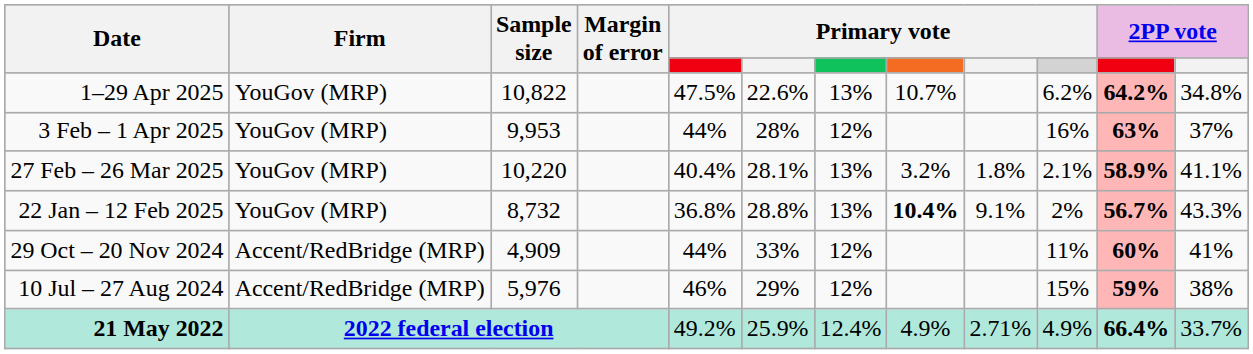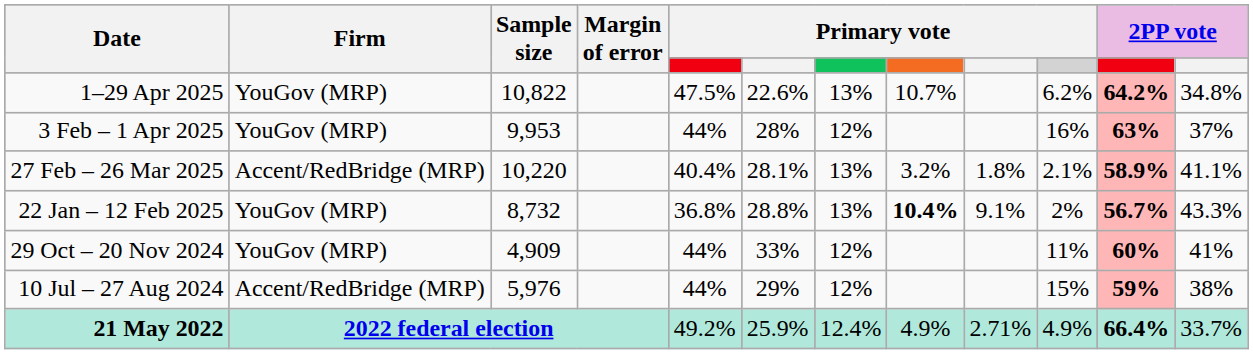27 Feb – 26 Mar 2025 | Firm: YouGov (MRP) -> Accent/RedBridge (MRP)
29 Oct – 20 Nov 2024 | Firm: Accent/RedBridge (MRP) -> YouGov (MRP)
10 Jul – 27 Aug 2024 | column 5: 46% -> 44%
